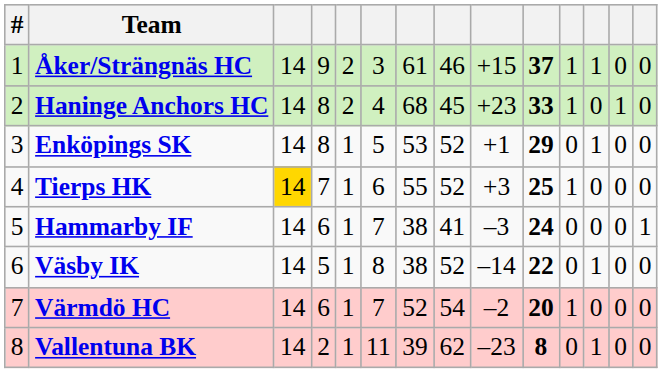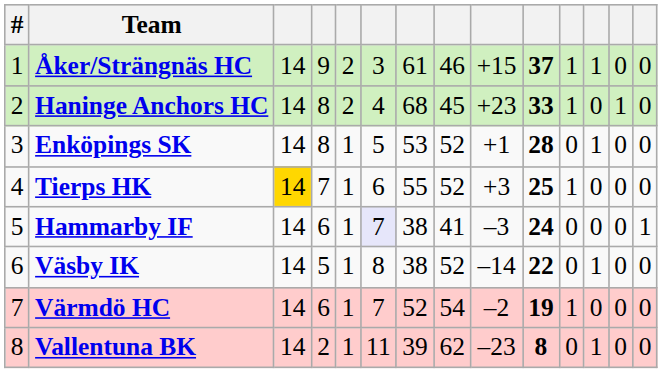Enköpings SK | column 10: 29 -> 28
Hammarby IF | column 6: no background -> lavender background
Värmdö HC | column 10: 20 -> 19
